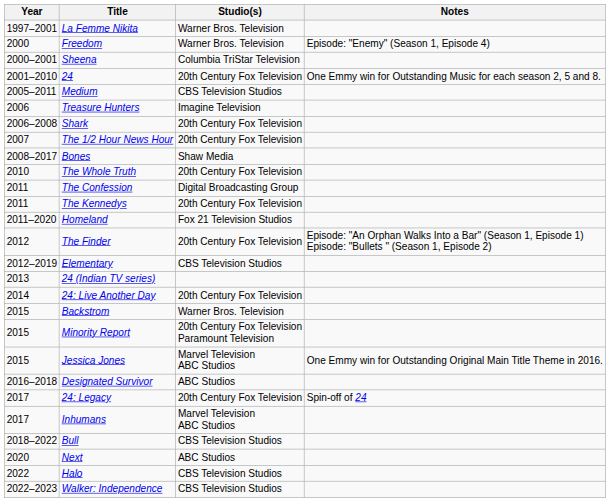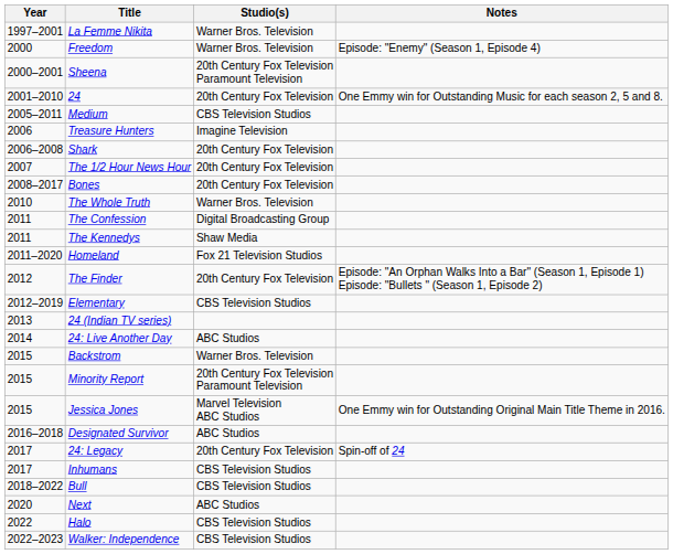Sheena | Studio(s): Columbia TriStar Television -> 20th Century Fox Television Paramount Television
Bones | Studio(s): Shaw Media -> 20th Century Fox Television
The Whole Truth | Studio(s): 20th Century Fox Television -> Warner Bros. Television
The Kennedys | Studio(s): 20th Century Fox Television -> Shaw Media
24: Live Another Day | Studio(s): 20th Century Fox Television -> ABC Studios
Inhumans | Studio(s): Marvel Television ABC Studios -> CBS Television Studios
